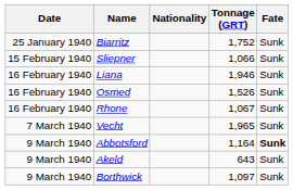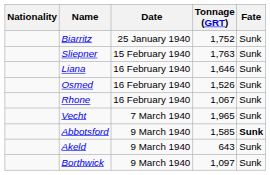columns swapped: Date <-> Nationality
Sliepner | Tonnage (GRT): 1,066 -> 1,763
Liana | Tonnage (GRT): 1,946 -> 1,646
Abbotsford | Tonnage (GRT): 1,164 -> 1,585
